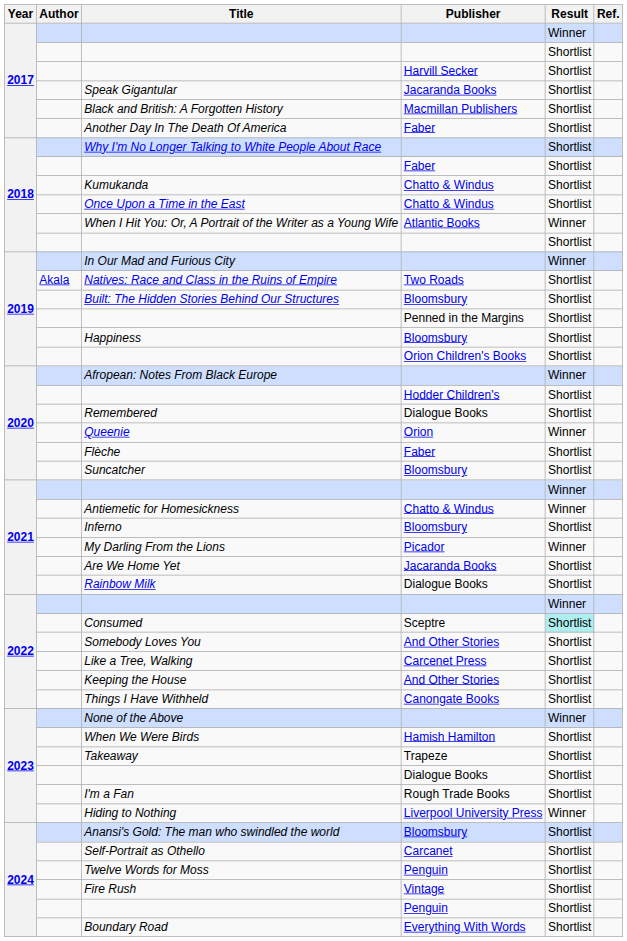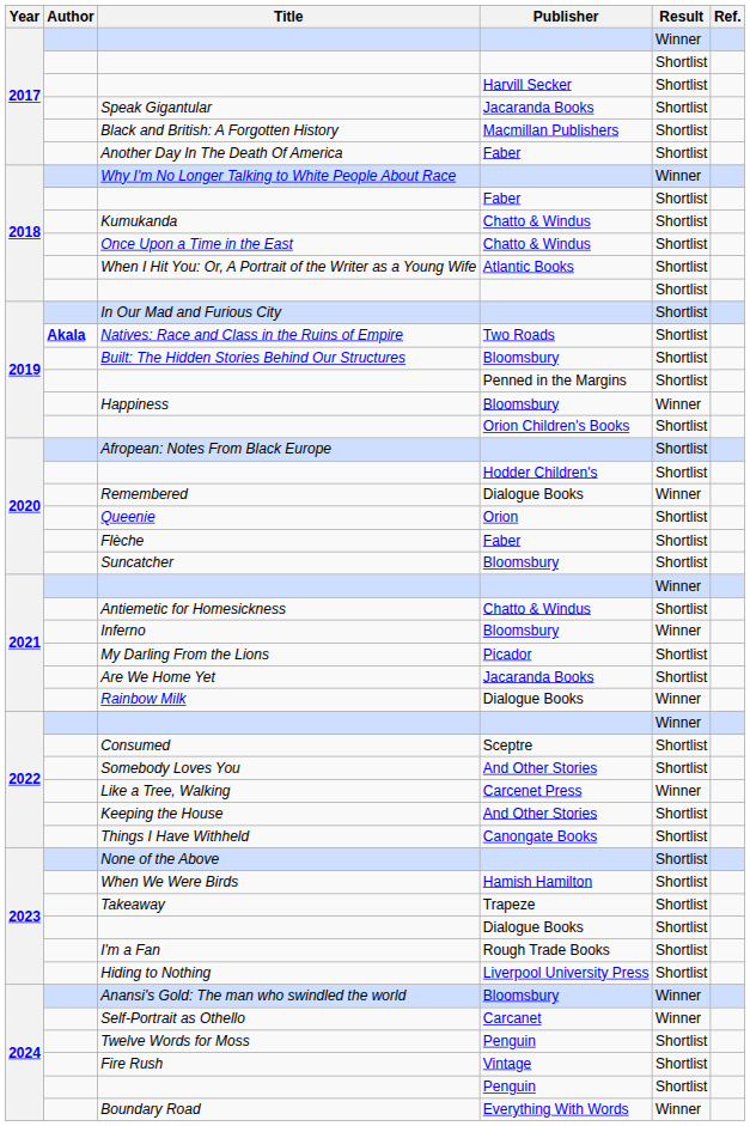Why I'm No Longer Talking to White People About Race | Result: Shortlist -> Winner
When I Hit You: Or, A Portrait of the Writer as a Young Wife | Result: Winner -> Shortlist
In Our Mad and Furious City | Result: Winner -> Shortlist
Natives: Race and Class in the Ruins of Empire | Author: normal -> bold
Happiness | Result: Shortlist -> Winner
Afropean: Notes From Black Europe | Result: Winner -> Shortlist
Remembered | Result: Shortlist -> Winner
Queenie | Result: Winner -> Shortlist
Antiemetic for Homesickness | Result: Winner -> Shortlist
Inferno | Result: Shortlist -> Winner
My Darling From the Lions | Result: Winner -> Shortlist
Rainbow Milk | Result: Shortlist -> Winner
Consumed | Result: paleturquoise background -> no background
Like a Tree, Walking | Result: Shortlist -> Winner
None of the Above | Result: Winner -> Shortlist
Hiding to Nothing | Result: Winner -> Shortlist
Anansi's Gold: The man who swindled the world | Result: Shortlist -> Winner
Self-Portrait as Othello | Result: Shortlist -> Winner
Boundary Road | Result: Shortlist -> Winner
